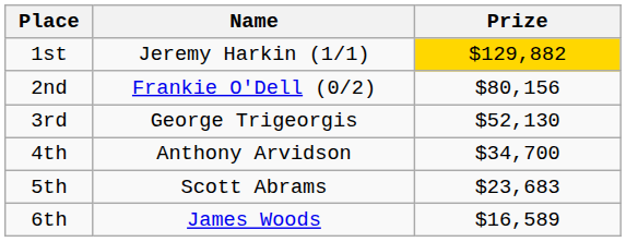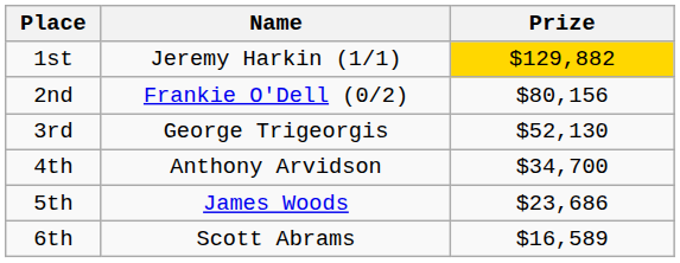5th | Name: Scott Abrams -> James Woods
5th | Prize: $23,683 -> $23,686
6th | Name: James Woods -> Scott Abrams
